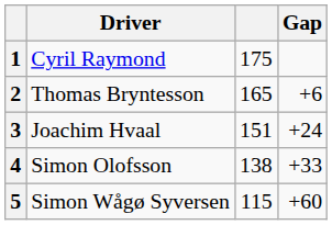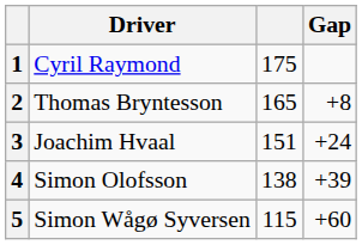2 | Gap: +6 -> +8
4 | Gap: +33 -> +39
